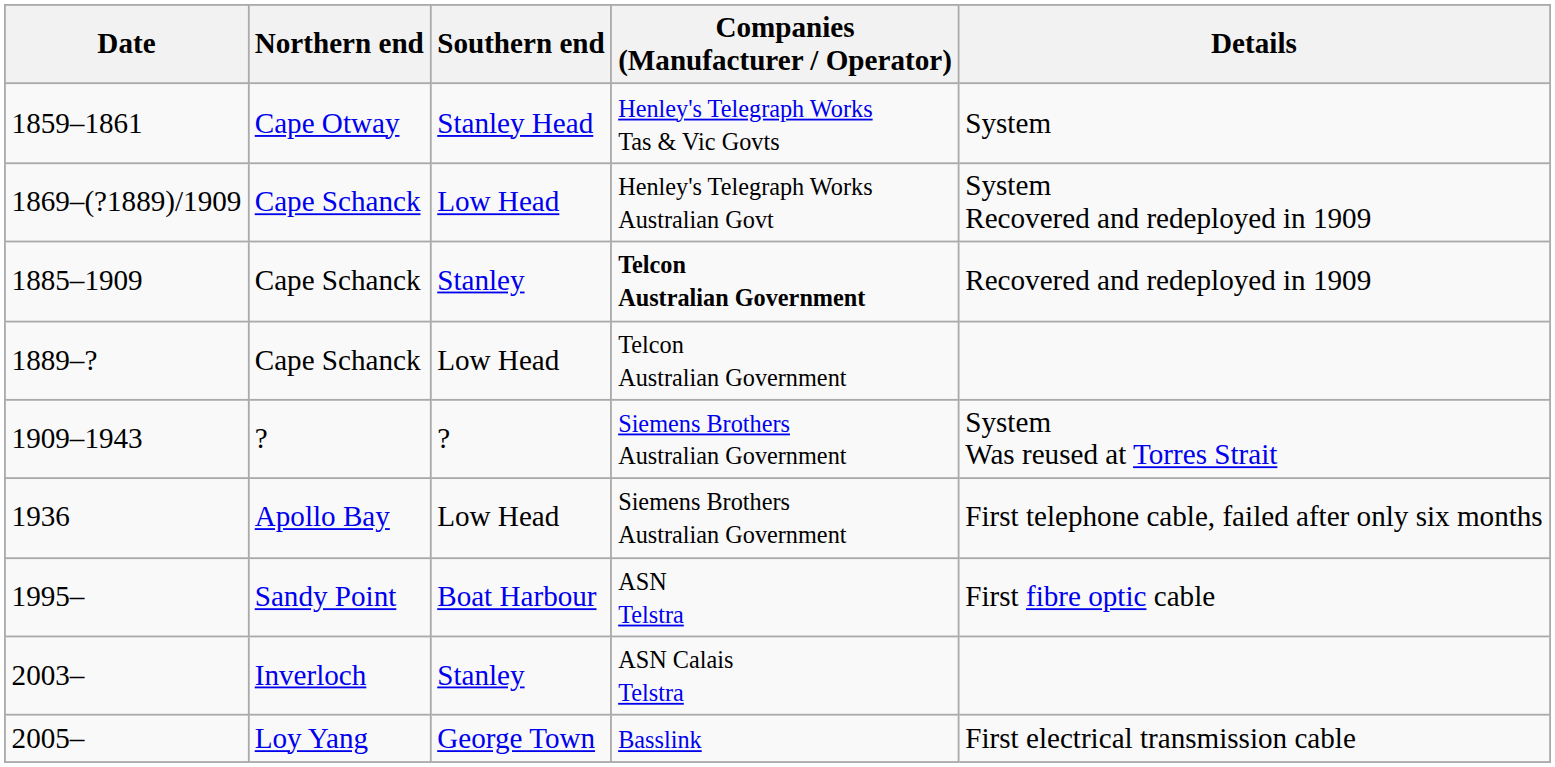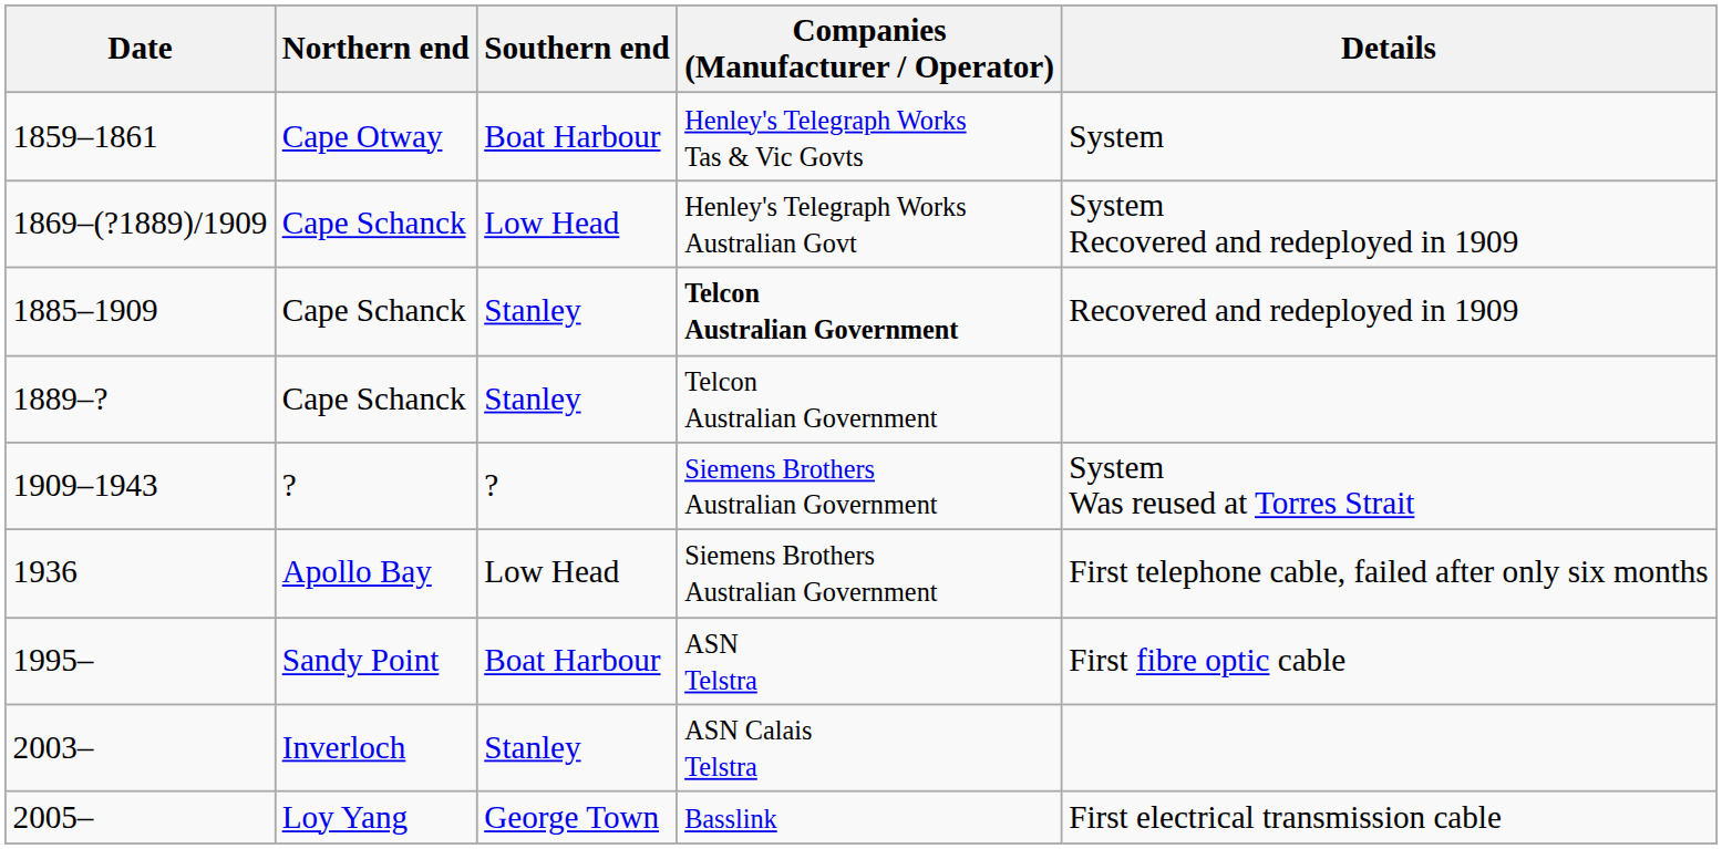1859–1861 | Southern end: Stanley Head -> Boat Harbour
1889–? | Southern end: Low Head -> Stanley
